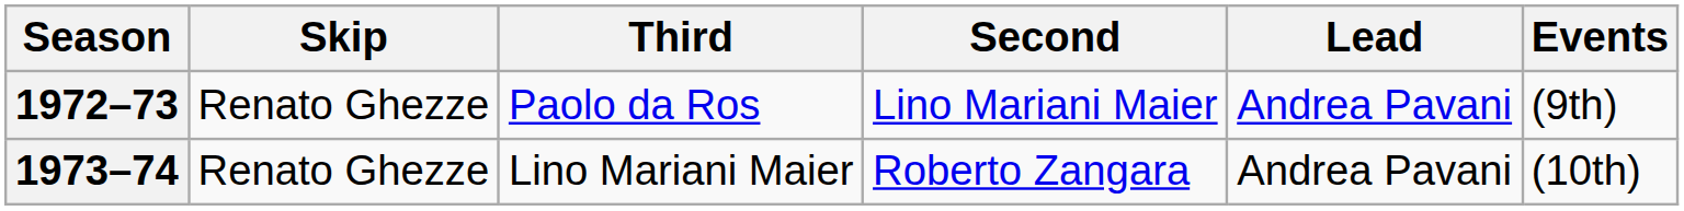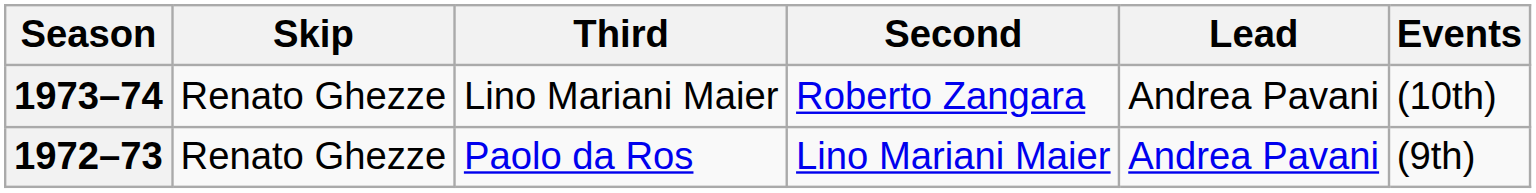rows swapped: 1972–73 <-> 1973–74
